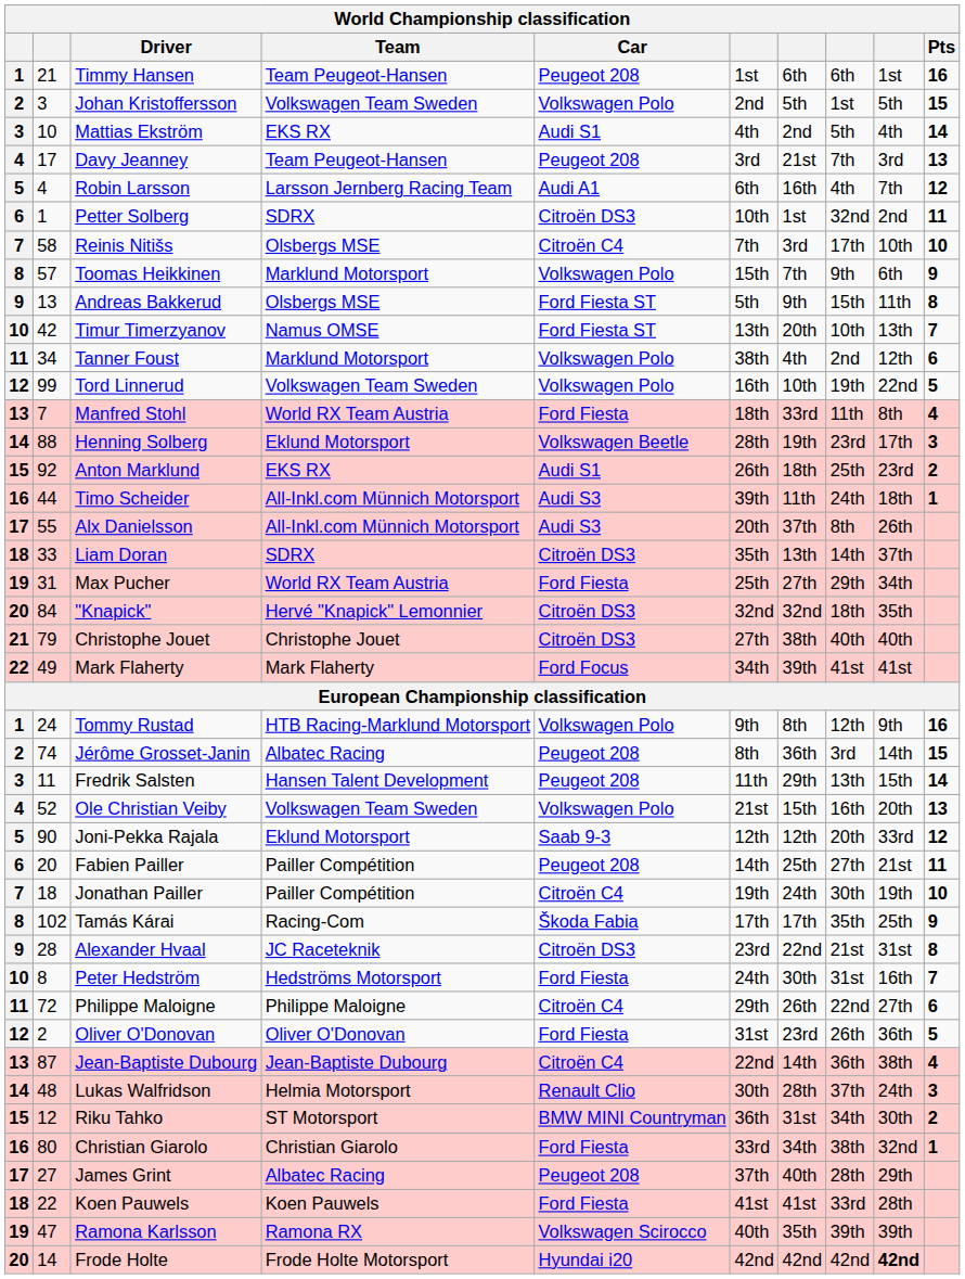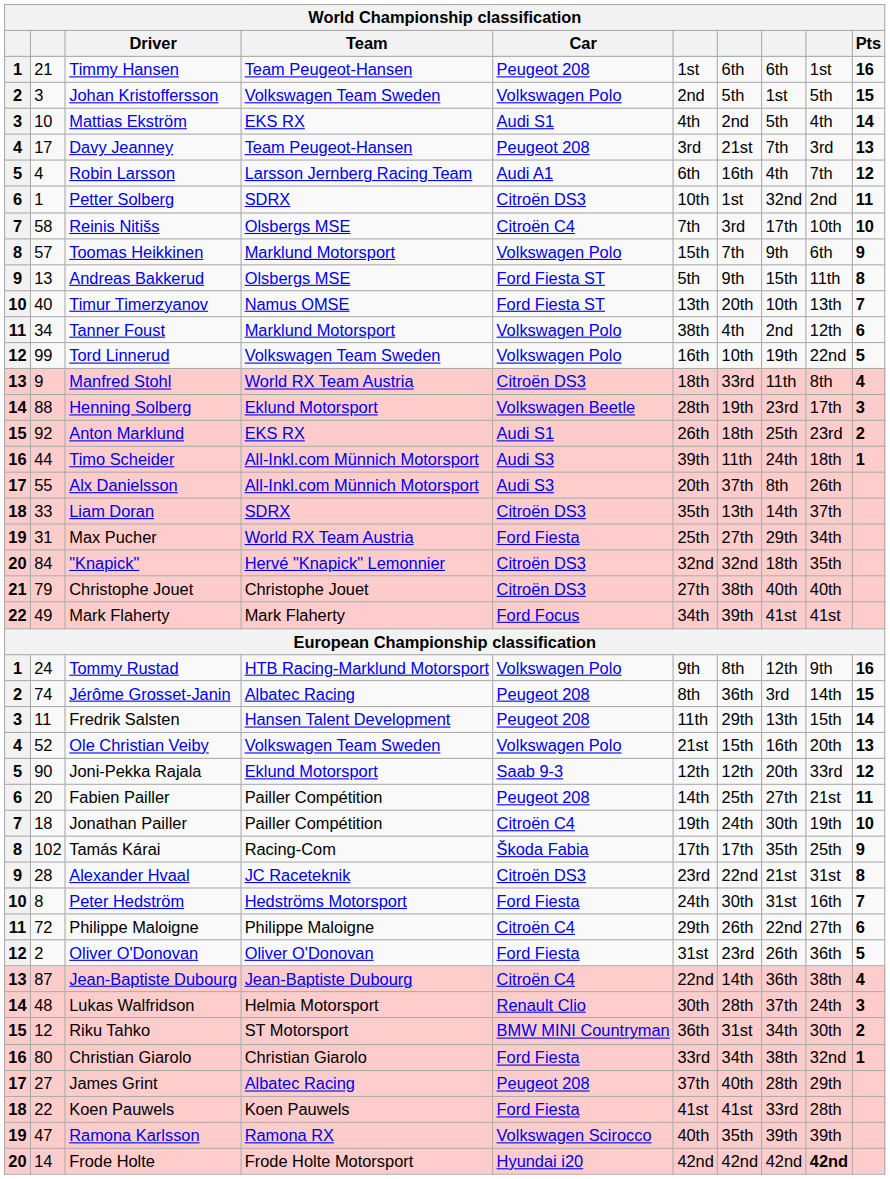Timur Timerzyanov | column 2: 42 -> 40
Manfred Stohl | column 2: 7 -> 9
Manfred Stohl | Car: Ford Fiesta -> Citroën DS3
